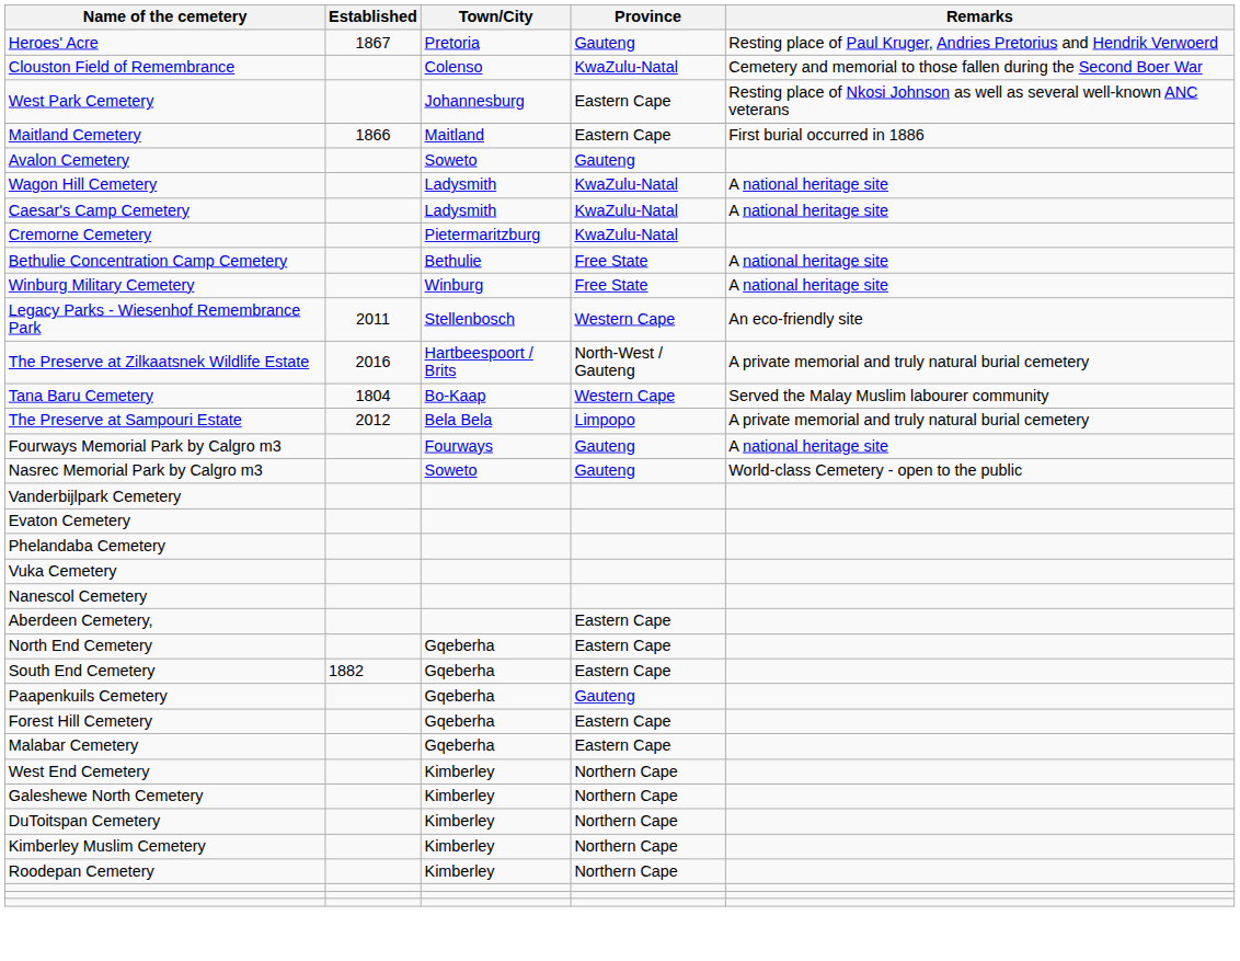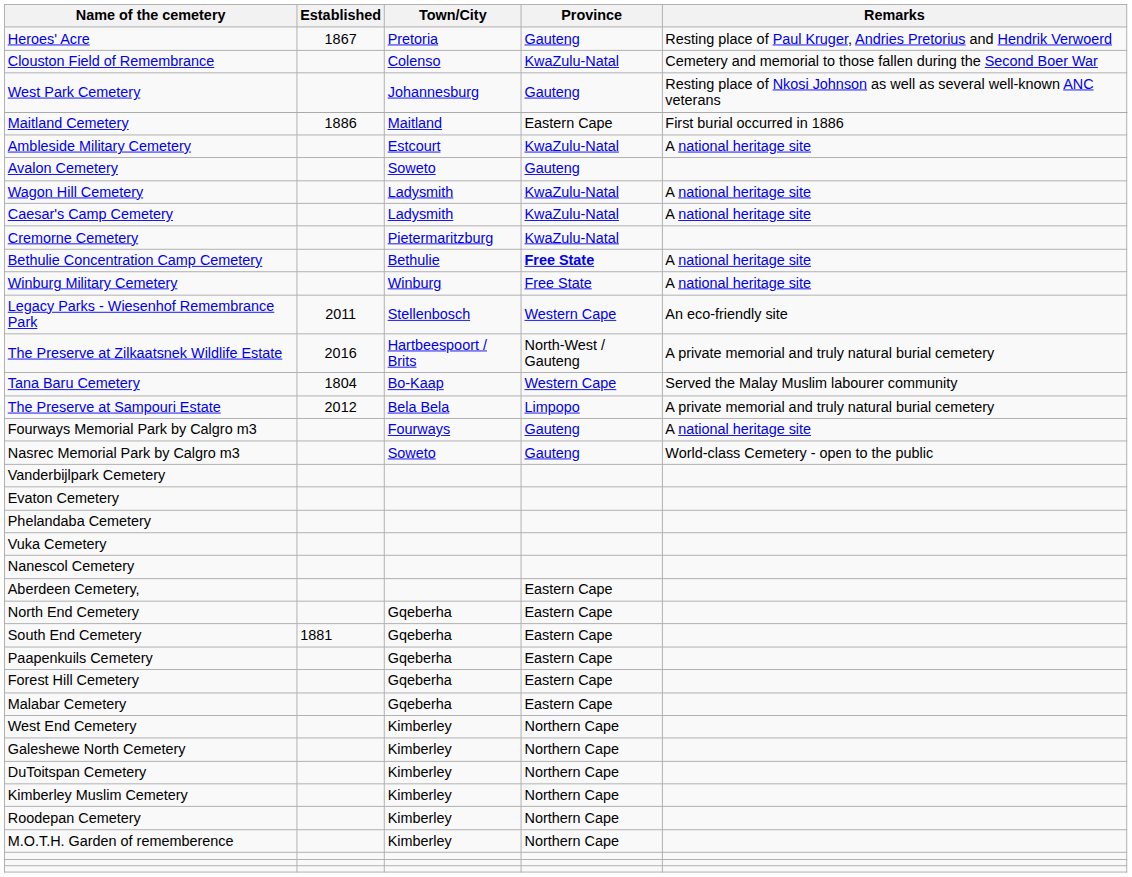West Park Cemetery | Province: Eastern Cape -> Gauteng
Maitland Cemetery | Established: 1866 -> 1886
+ row: Ambleside Military Cemetery | Estcourt | KwaZulu-Natal | A national heritage site
Bethulie Concentration Camp Cemetery | Province: normal -> bold
South End Cemetery | Established: 1882 -> 1881
Paapenkuils Cemetery | Province: Gauteng -> Eastern Cape
+ row: M.O.T.H. Garden of rememberence | Kimberley | Northern Cape
